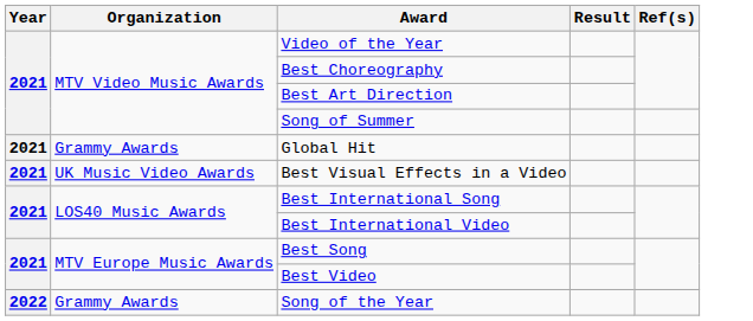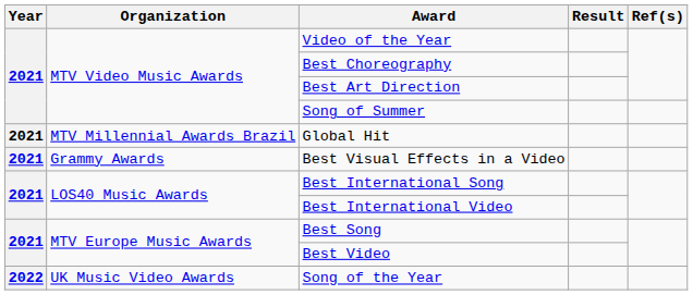Global Hit | Organization: Grammy Awards -> MTV Millennial Awards Brazil
Best Visual Effects in a Video | Organization: UK Music Video Awards -> Grammy Awards
Song of the Year | Organization: Grammy Awards -> UK Music Video Awards
